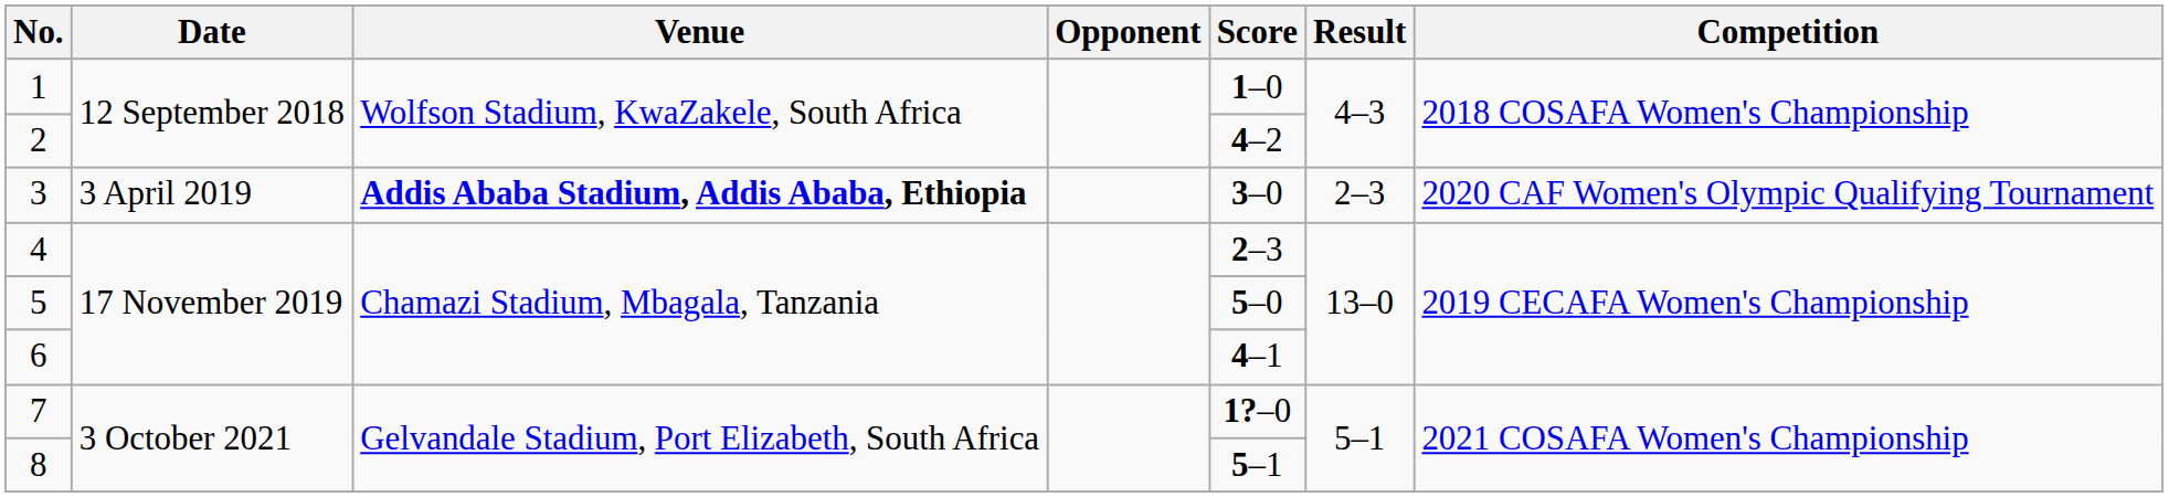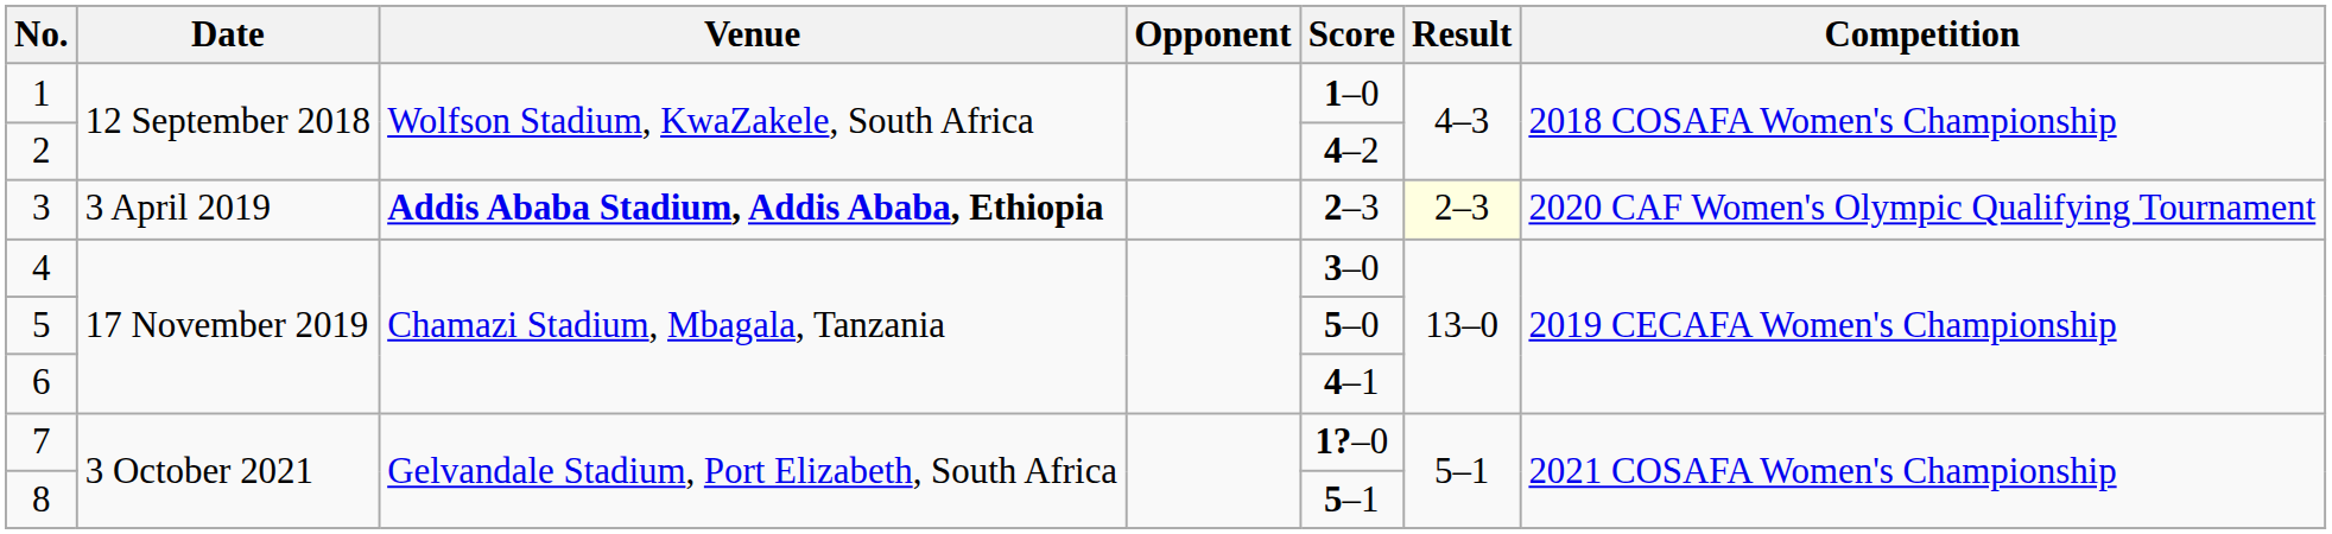3 | Score: 3–0 -> 2–3
3 | Result: no background -> lightyellow background
4 | Score: 2–3 -> 3–0
